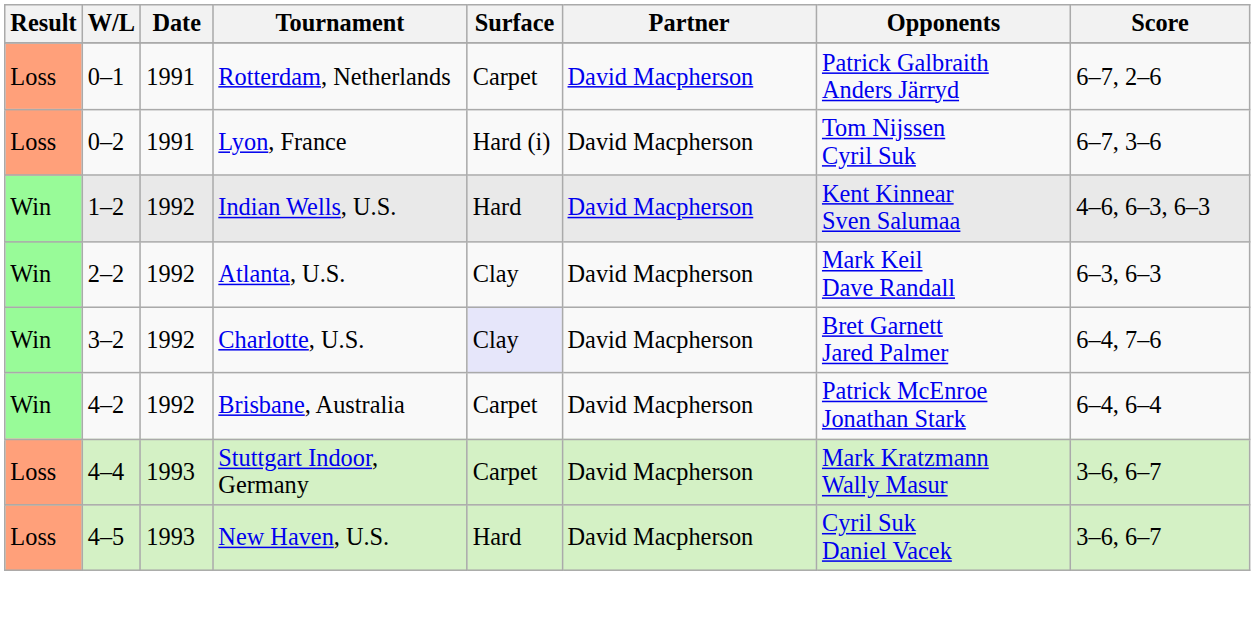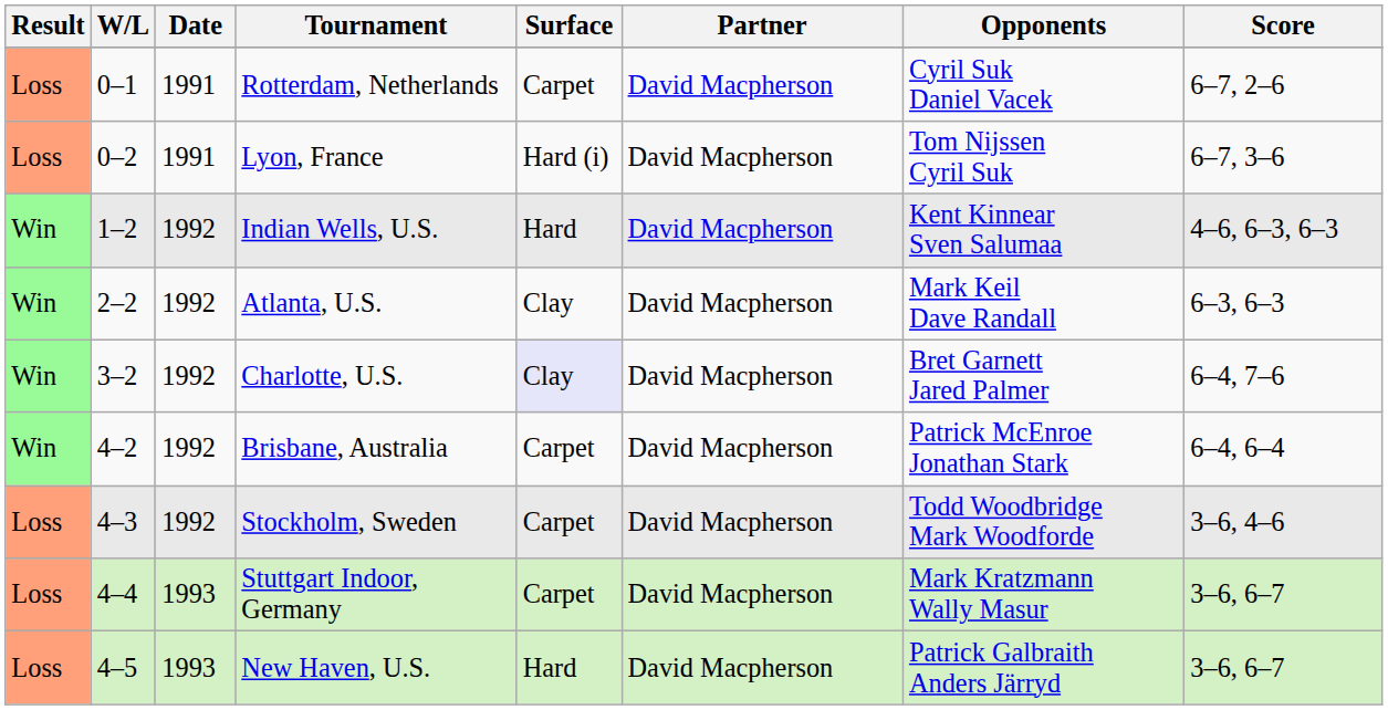Rotterdam, Netherlands | Opponents: Patrick Galbraith Anders Järryd -> Cyril Suk Daniel Vacek
+ row: Loss | 4–3 | 1992 | Stockholm, Sweden | Carpet | David Macpherson | Todd Woodbridge Mark Woodforde | 3–6, 4–6
New Haven, U.S. | Opponents: Cyril Suk Daniel Vacek -> Patrick Galbraith Anders Järryd
